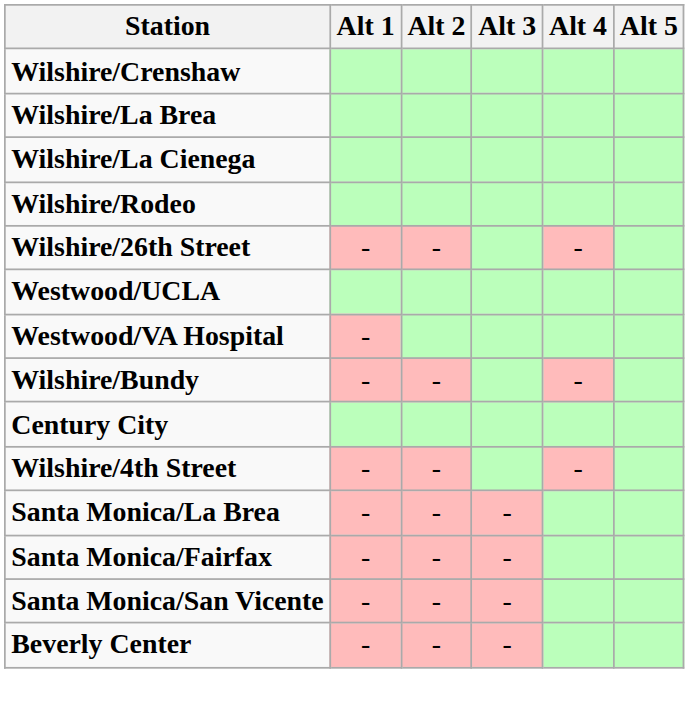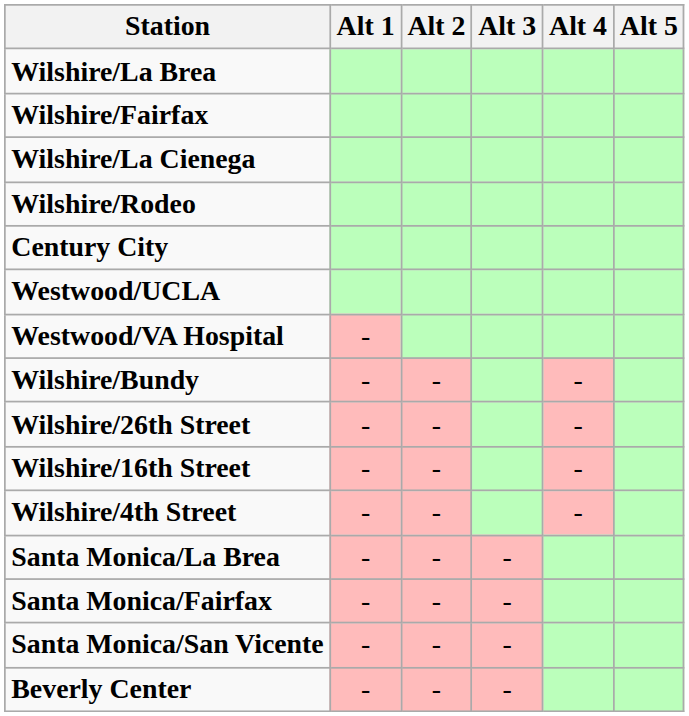- row: Wilshire/Crenshaw
+ row: Wilshire/Fairfax
rows swapped: Century City <-> Wilshire/26th Street
+ row: Wilshire/16th Street | - | - | -
